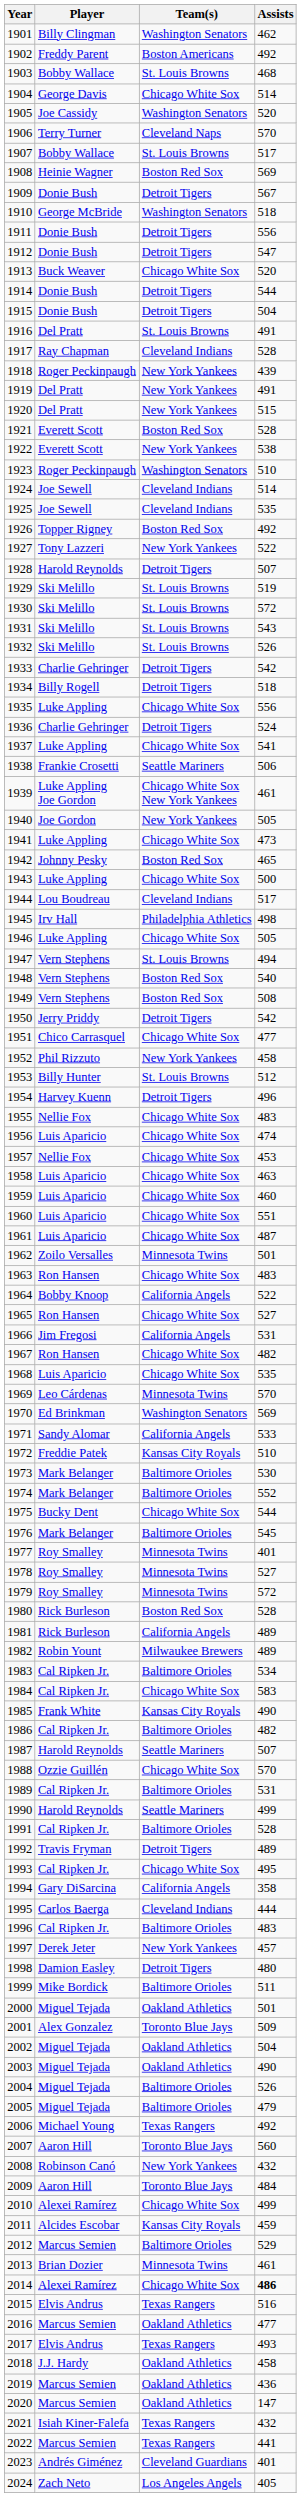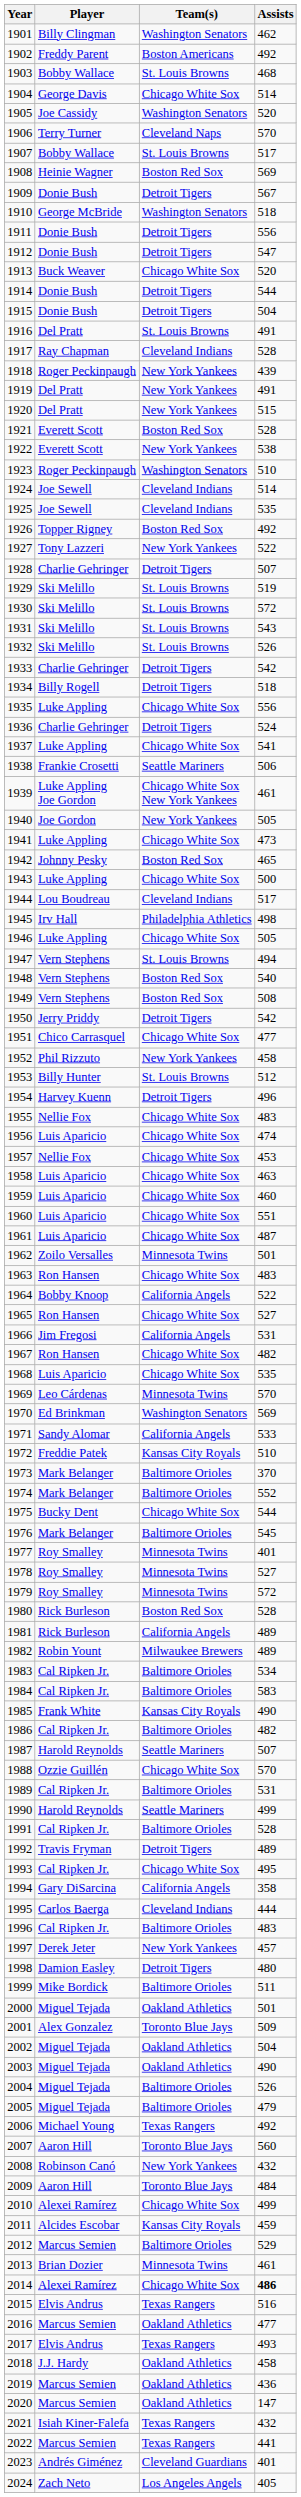1928 | Player: Harold Reynolds -> Charlie Gehringer
1973 | Assists: 530 -> 370
1984 | Team(s): Chicago White Sox -> Baltimore Orioles
